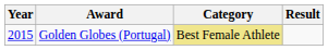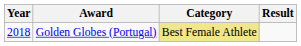Golden Globes (Portugal) | Year: 2015 -> 2018
